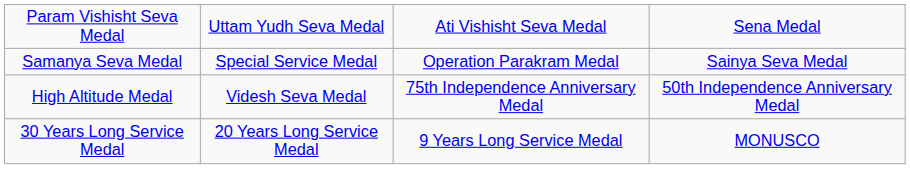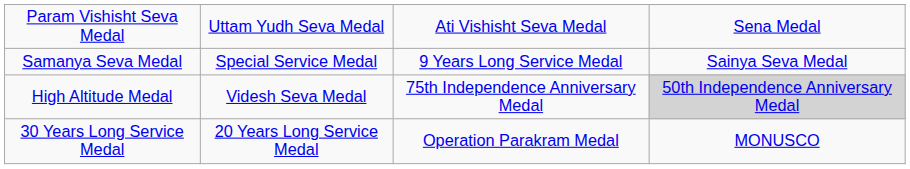Samanya Seva Medal | column 3: Operation Parakram Medal -> 9 Years Long Service Medal
High Altitude Medal | column 4: no background -> lightgrey background
30 Years Long Service Medal | column 3: 9 Years Long Service Medal -> Operation Parakram Medal
